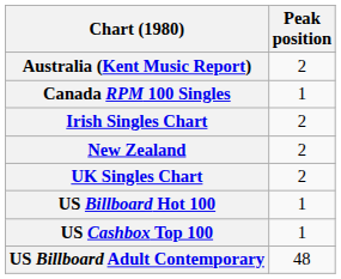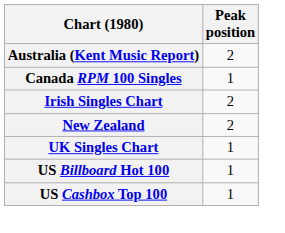UK Singles Chart | Peak position: 2 -> 1
- row: US Billboard Adult Contemporary | 48
